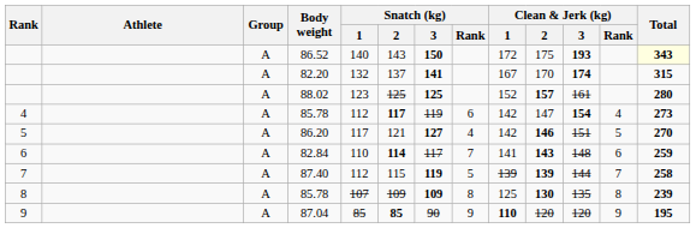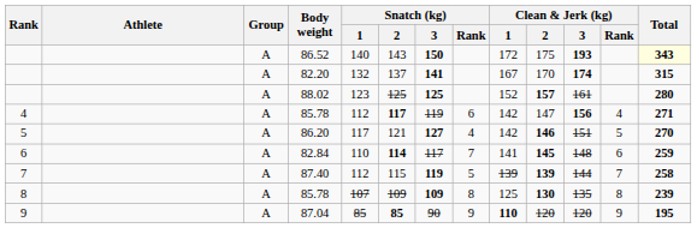4 / 85.78 | Clean & Jerk (kg) / 3: 154 -> 156
4 / 85.78 | Total: 273 -> 271
82.84 | Clean & Jerk (kg) / 2: 143 -> 145
